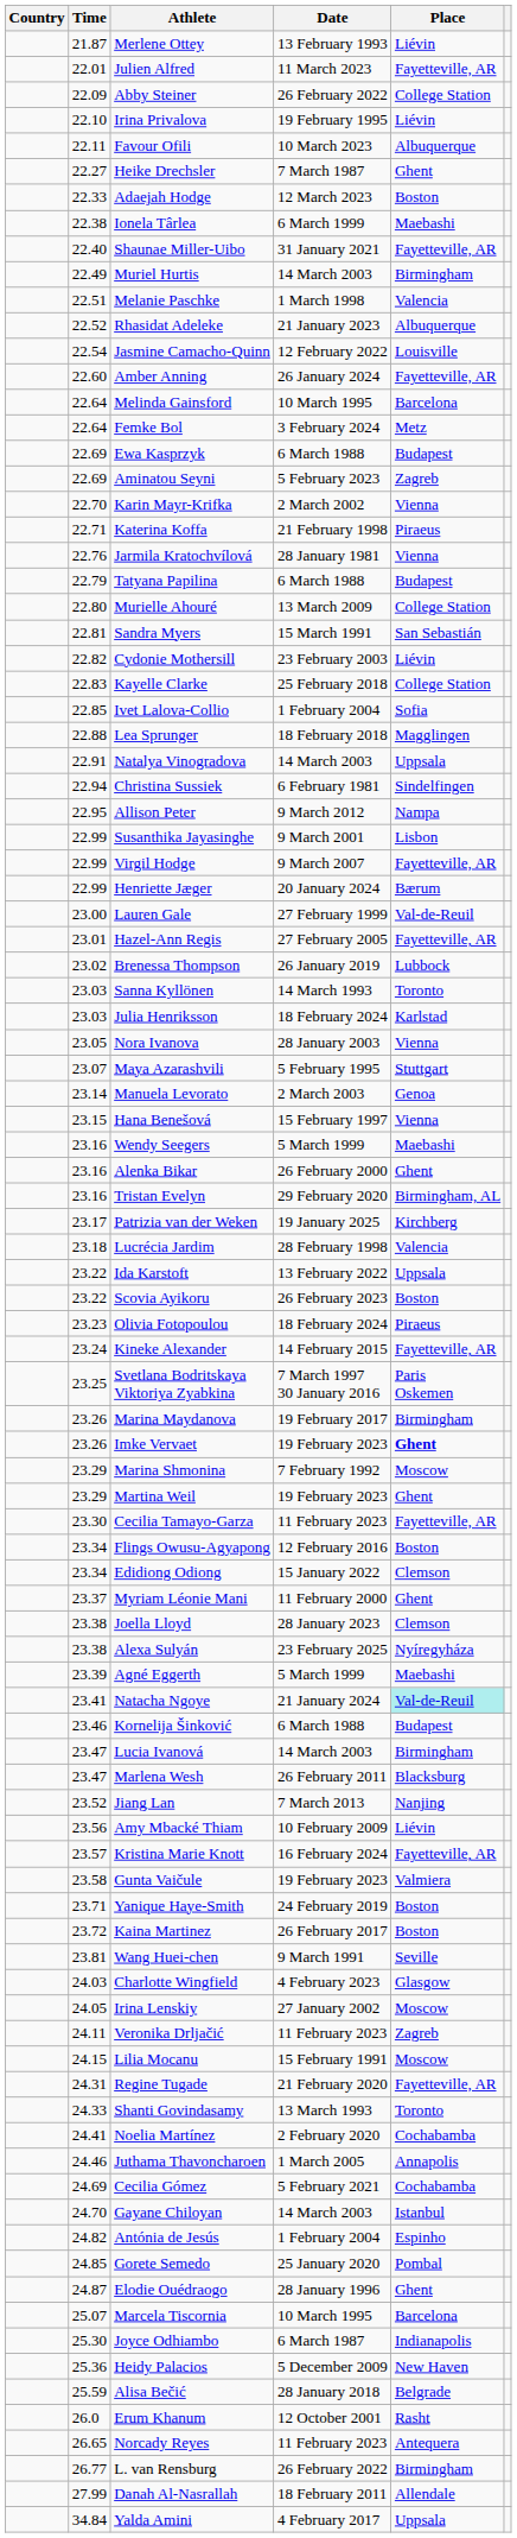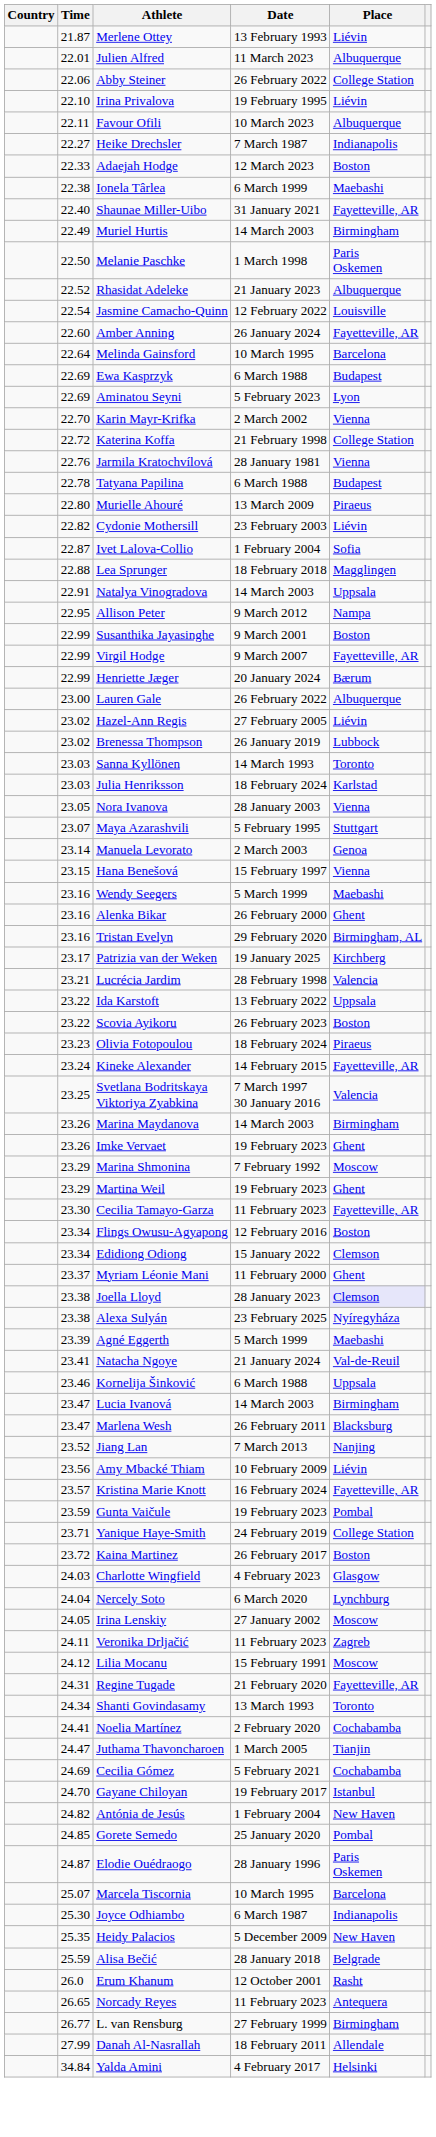Julien Alfred | Place: Fayetteville, AR -> Albuquerque
Abby Steiner | Time: 22.09 -> 22.06
Heike Drechsler | Place: Ghent -> Indianapolis
Melanie Paschke | Time: 22.51 -> 22.50
Melanie Paschke | Place: Valencia -> Paris Oskemen
- row: 22.64 | Femke Bol | 3 February 2024 | Metz
Aminatou Seyni | Place: Zagreb -> Lyon
Katerina Koffa | Time: 22.71 -> 22.72
Katerina Koffa | Place: Piraeus -> College Station
Tatyana Papilina | Time: 22.79 -> 22.78
Murielle Ahouré | Place: College Station -> Piraeus
- row: 22.81 | Sandra Myers | 15 March 1991 | San Sebastián
- row: 22.83 | Kayelle Clarke | 25 February 2018 | College Station
Ivet Lalova-Collio | Time: 22.85 -> 22.87
- row: 22.94 | Christina Sussiek | 6 February 1981 | Sindelfingen
Susanthika Jayasinghe | Place: Lisbon -> Boston
Lauren Gale | Date: 27 February 1999 -> 26 February 2022
Lauren Gale | Place: Val-de-Reuil -> Albuquerque
Hazel-Ann Regis | Time: 23.01 -> 23.02
Hazel-Ann Regis | Place: Fayetteville, AR -> Liévin
Lucrécia Jardim | Time: 23.18 -> 23.21
Svetlana Bodritskaya Viktoriya Zyabkina | Place: Paris Oskemen -> Valencia
Marina Maydanova | Date: 19 February 2017 -> 14 March 2003
Imke Vervaet | Place: bold -> normal
Joella Lloyd | Place: no background -> lavender background
Natacha Ngoye | Place: paleturquoise background -> no background
Kornelija Šinković | Place: Budapest -> Uppsala
Gunta Vaičule | Time: 23.58 -> 23.59
Gunta Vaičule | Place: Valmiera -> Pombal
Yanique Haye-Smith | Place: Boston -> College Station
- row: 23.81 | Wang Huei-chen | 9 March 1991 | Seville
+ row: 24.04 | Nercely Soto | 6 March 2020 | Lynchburg
Lilia Mocanu | Time: 24.15 -> 24.12
Shanti Govindasamy | Time: 24.33 -> 24.34
Juthama Thavoncharoen | Time: 24.46 -> 24.47
Juthama Thavoncharoen | Place: Annapolis -> Tianjin
Gayane Chiloyan | Date: 14 March 2003 -> 19 February 2017
Antónia de Jesús | Place: Espinho -> New Haven
Elodie Ouédraogo | Place: Ghent -> Paris Oskemen
Heidy Palacios | Time: 25.36 -> 25.35
L. van Rensburg | Date: 26 February 2022 -> 27 February 1999
Yalda Amini | Place: Uppsala -> Helsinki
